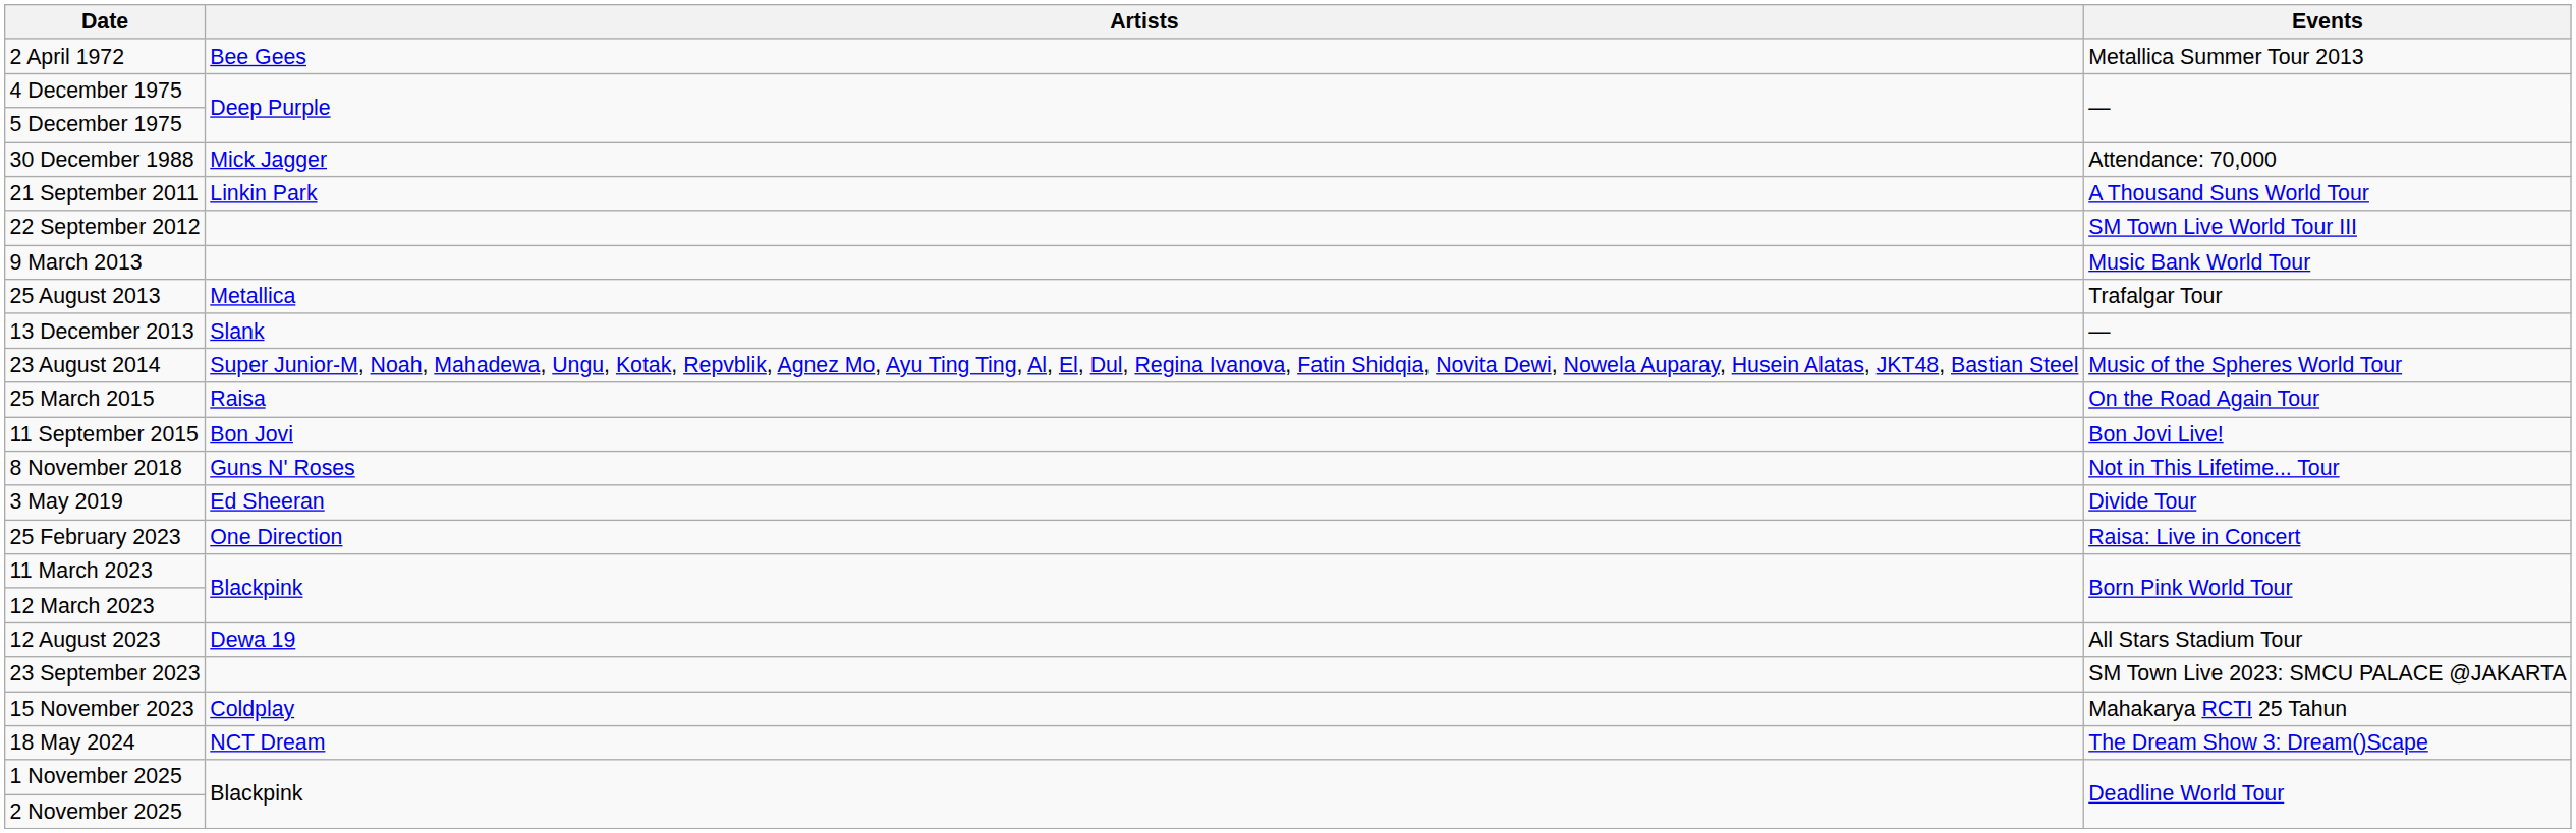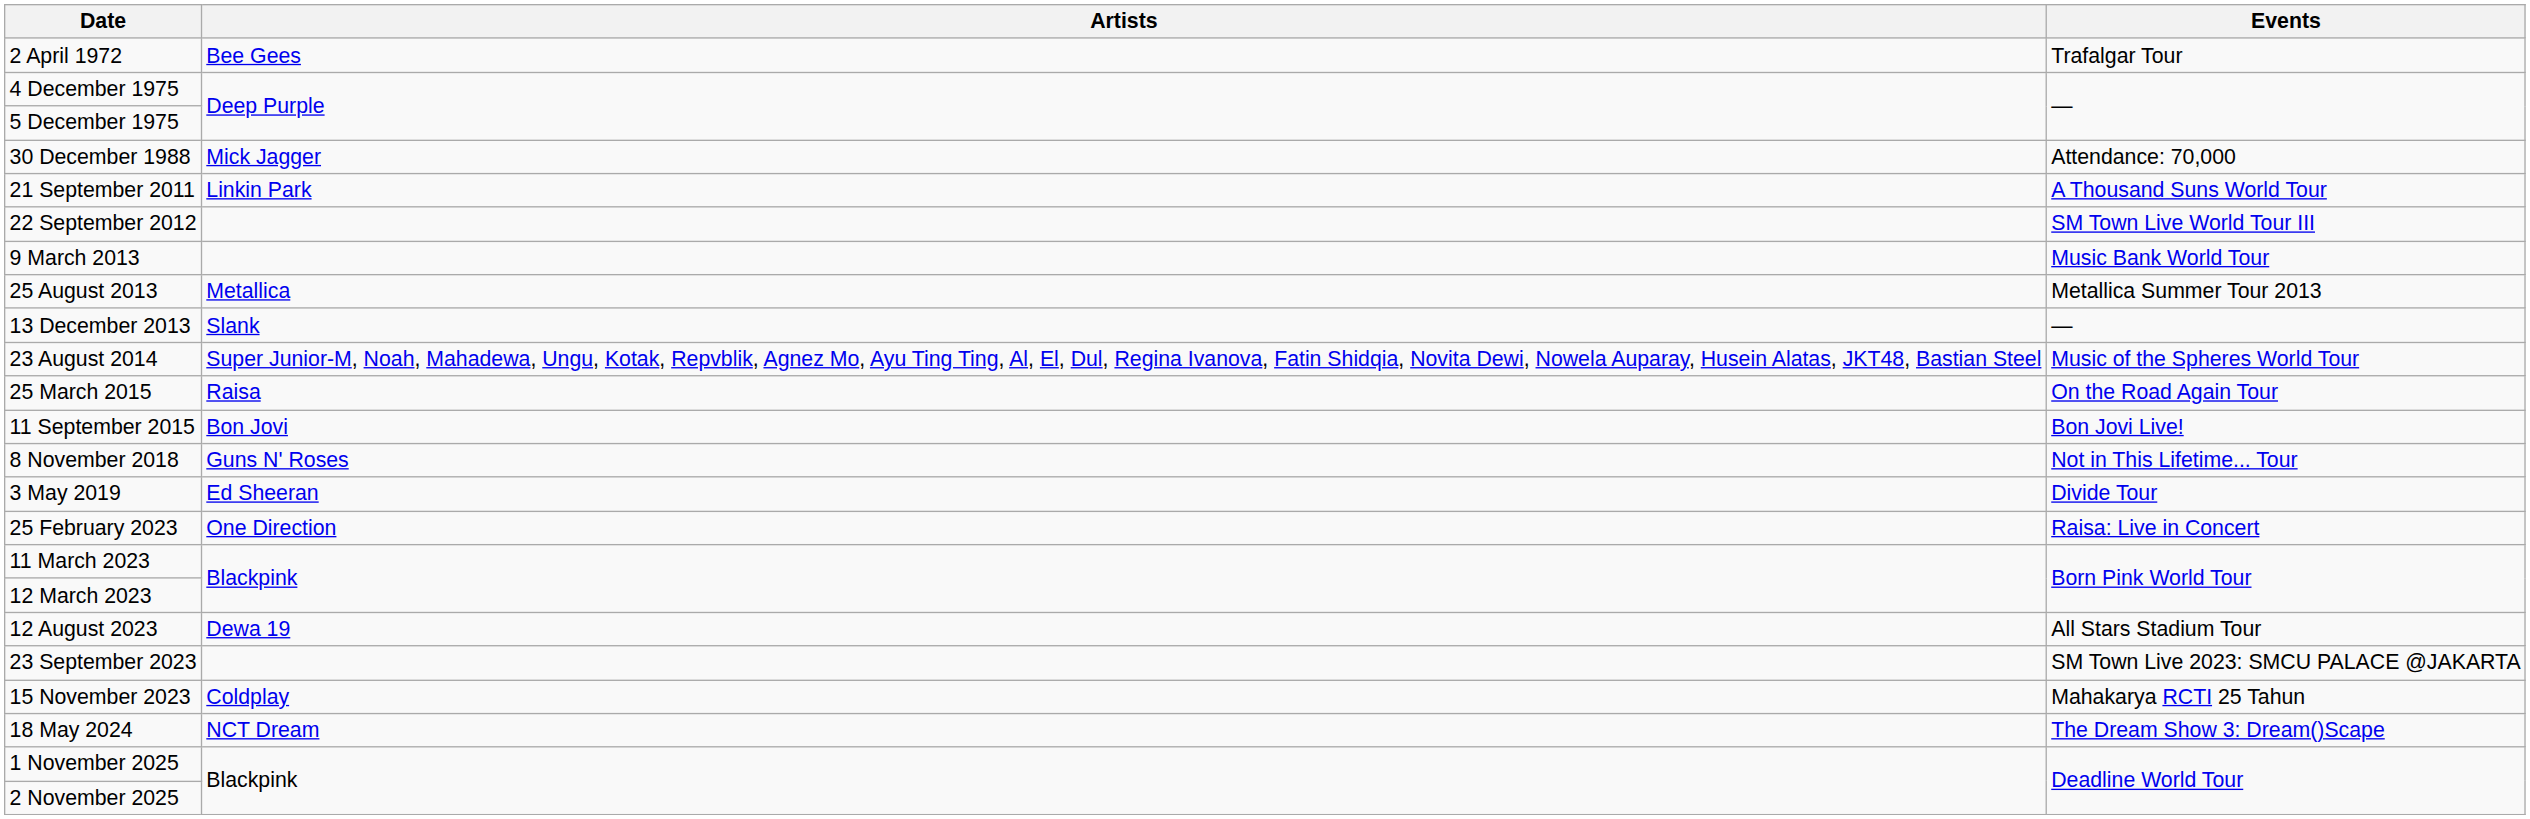2 April 1972 | Events: Metallica Summer Tour 2013 -> Trafalgar Tour
25 August 2013 | Events: Trafalgar Tour -> Metallica Summer Tour 2013
